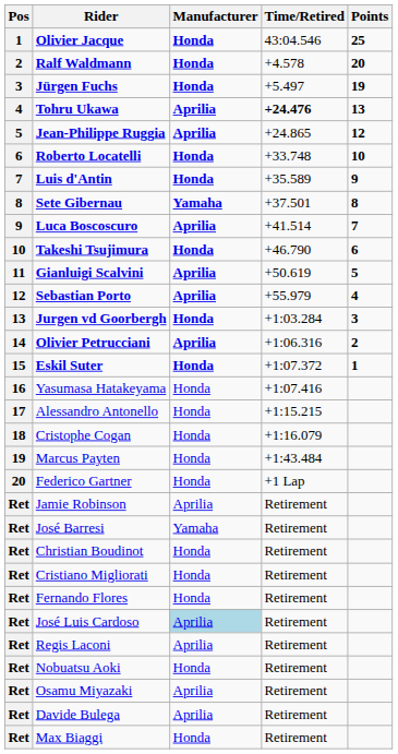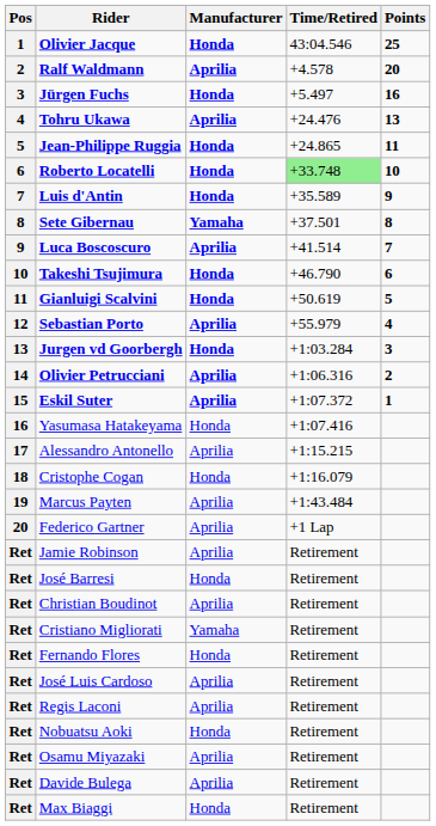Ralf Waldmann | Manufacturer: Honda -> Aprilia
Jürgen Fuchs | Points: 19 -> 16
Tohru Ukawa | Time/Retired: bold -> normal
Jean-Philippe Ruggia | Manufacturer: Aprilia -> Honda
Jean-Philippe Ruggia | Points: 12 -> 11
Roberto Locatelli | Time/Retired: no background -> lightgreen background
Gianluigi Scalvini | Manufacturer: Aprilia -> Honda
Eskil Suter | Manufacturer: Honda -> Aprilia
Alessandro Antonello | Manufacturer: Honda -> Aprilia
Marcus Payten | Manufacturer: Honda -> Aprilia
Federico Gartner | Manufacturer: Honda -> Aprilia
José Barresi | Manufacturer: Yamaha -> Honda
Christian Boudinot | Manufacturer: Honda -> Aprilia
Cristiano Migliorati | Manufacturer: Honda -> Yamaha
José Luis Cardoso | Manufacturer: lightblue background -> no background
